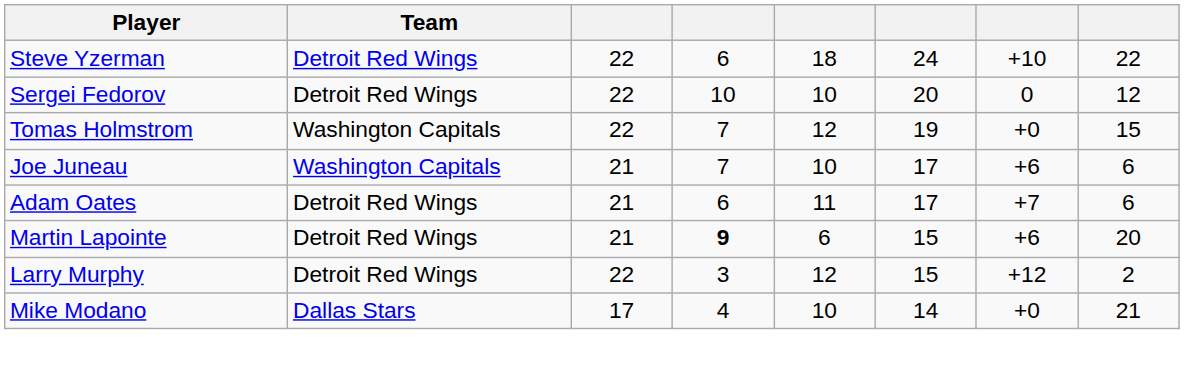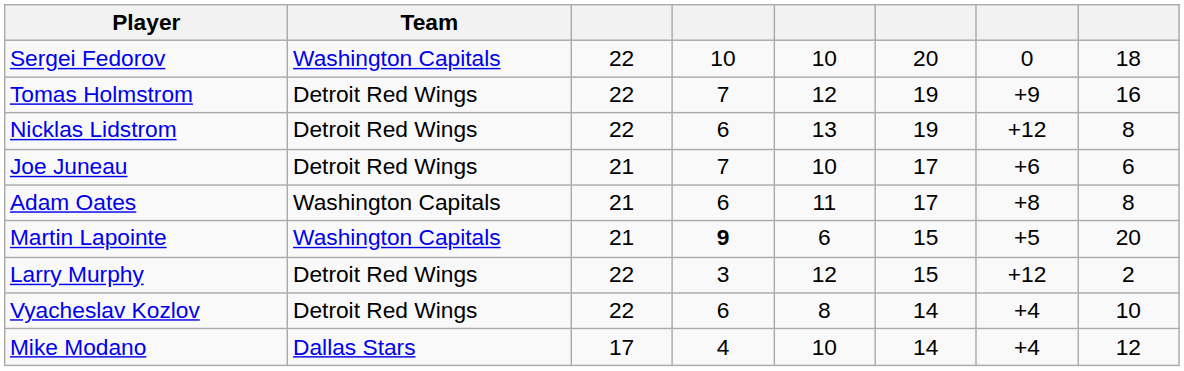- row: Steve Yzerman | Detroit Red Wings | 22 | 6 | 18 | 24 | +10 | 22
Sergei Fedorov | Team: Detroit Red Wings -> Washington Capitals
Sergei Fedorov | column 8: 12 -> 18
Tomas Holmstrom | Team: Washington Capitals -> Detroit Red Wings
Tomas Holmstrom | column 7: +0 -> +9
Tomas Holmstrom | column 8: 15 -> 16
+ row: Nicklas Lidstrom | Detroit Red Wings | 22 | 6 | 13 | 19 | +12 | 8
Joe Juneau | Team: Washington Capitals -> Detroit Red Wings
Adam Oates | Team: Detroit Red Wings -> Washington Capitals
Adam Oates | column 7: +7 -> +8
Adam Oates | column 8: 6 -> 8
Martin Lapointe | Team: Detroit Red Wings -> Washington Capitals
Martin Lapointe | column 7: +6 -> +5
+ row: Vyacheslav Kozlov | Detroit Red Wings | 22 | 6 | 8 | 14 | +4 | 10
Mike Modano | column 7: +0 -> +4
Mike Modano | column 8: 21 -> 12
